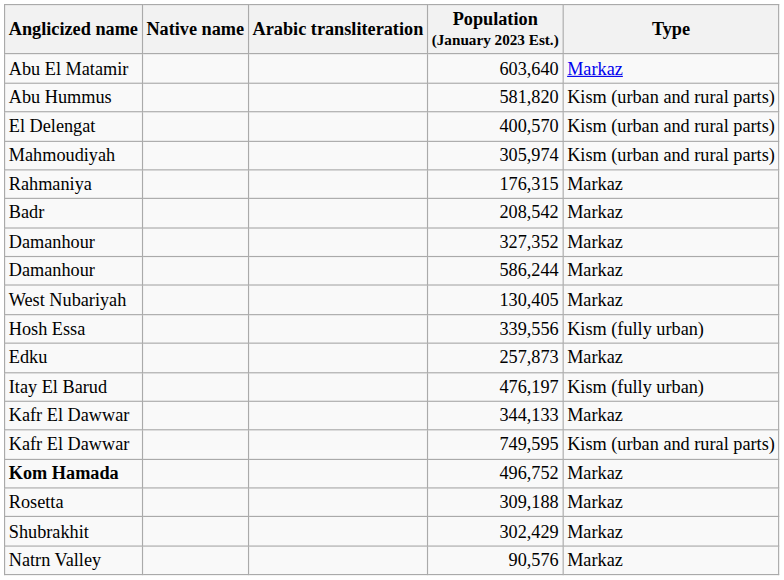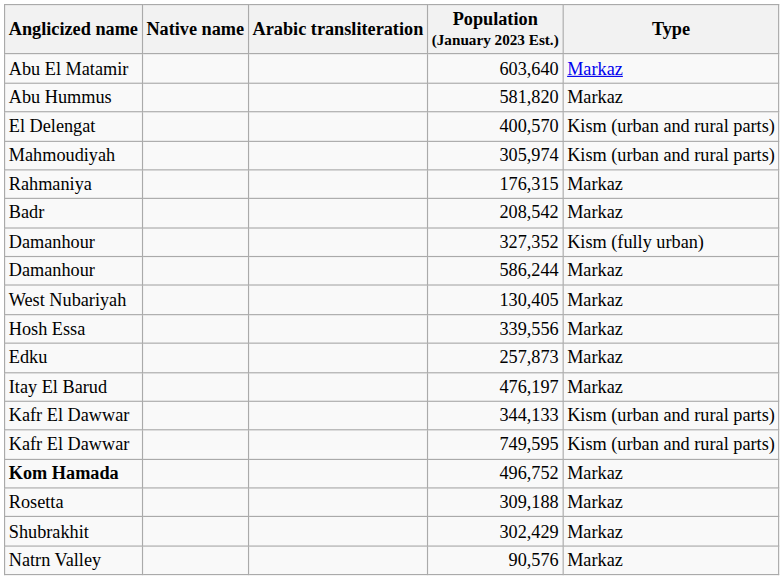581,820 | Type: Kism (urban and rural parts) -> Markaz
327,352 | Type: Markaz -> Kism (fully urban)
339,556 | Type: Kism (fully urban) -> Markaz
476,197 | Type: Kism (fully urban) -> Markaz
344,133 | Type: Markaz -> Kism (urban and rural parts)
